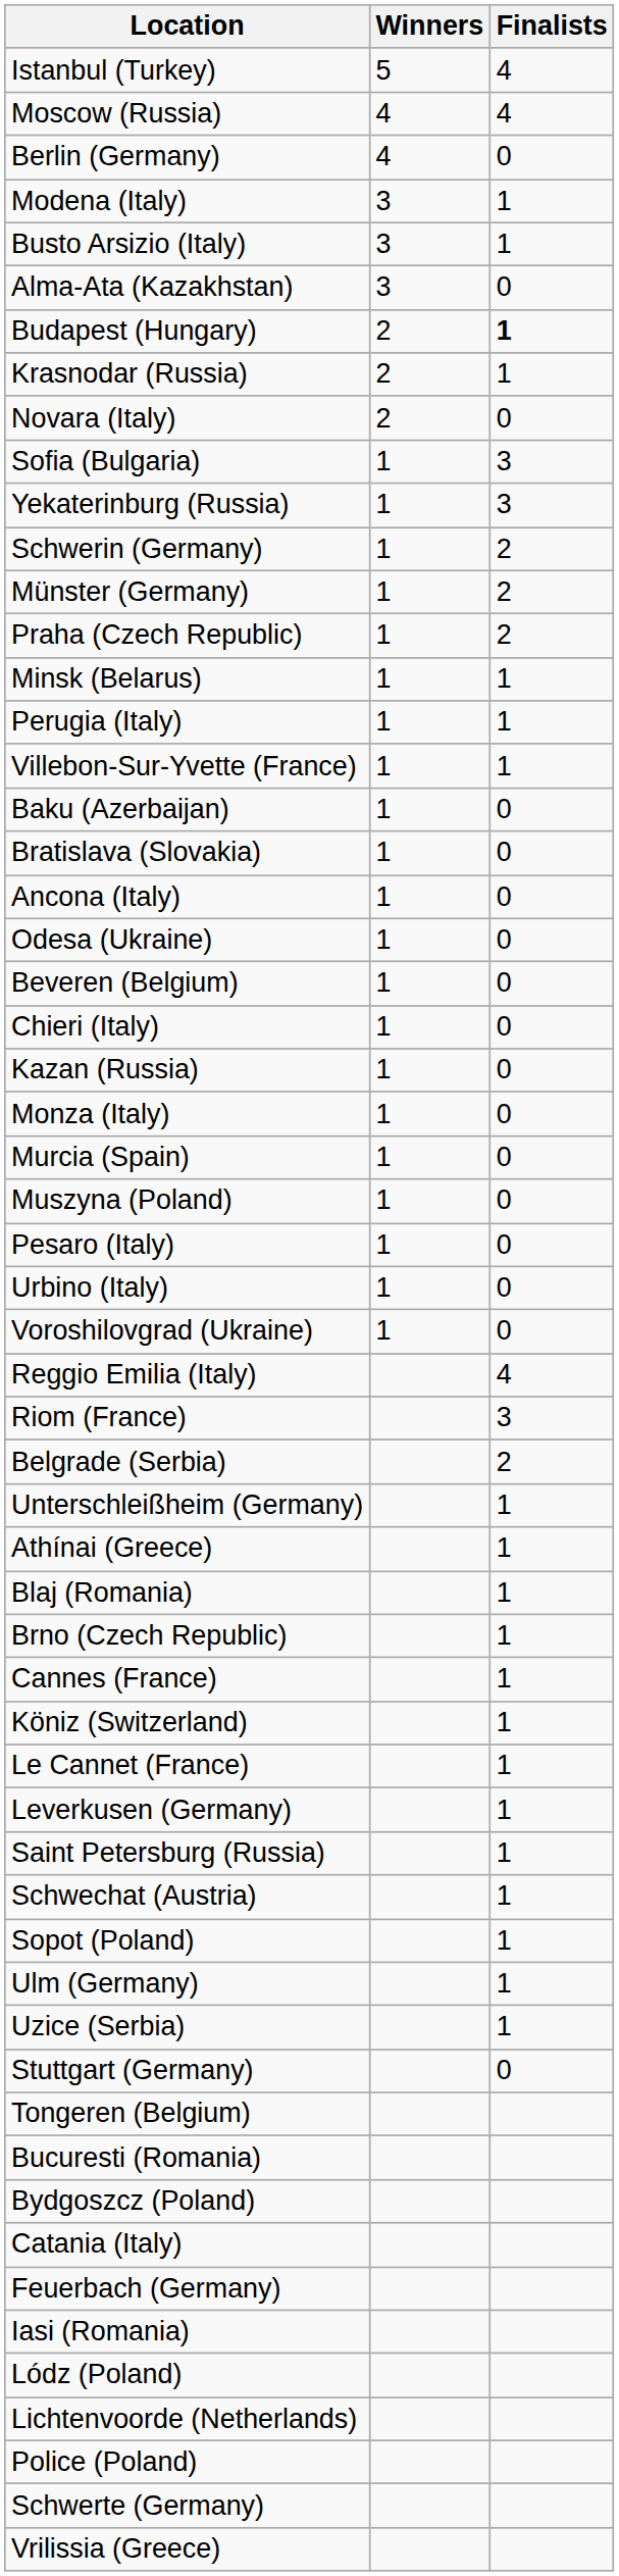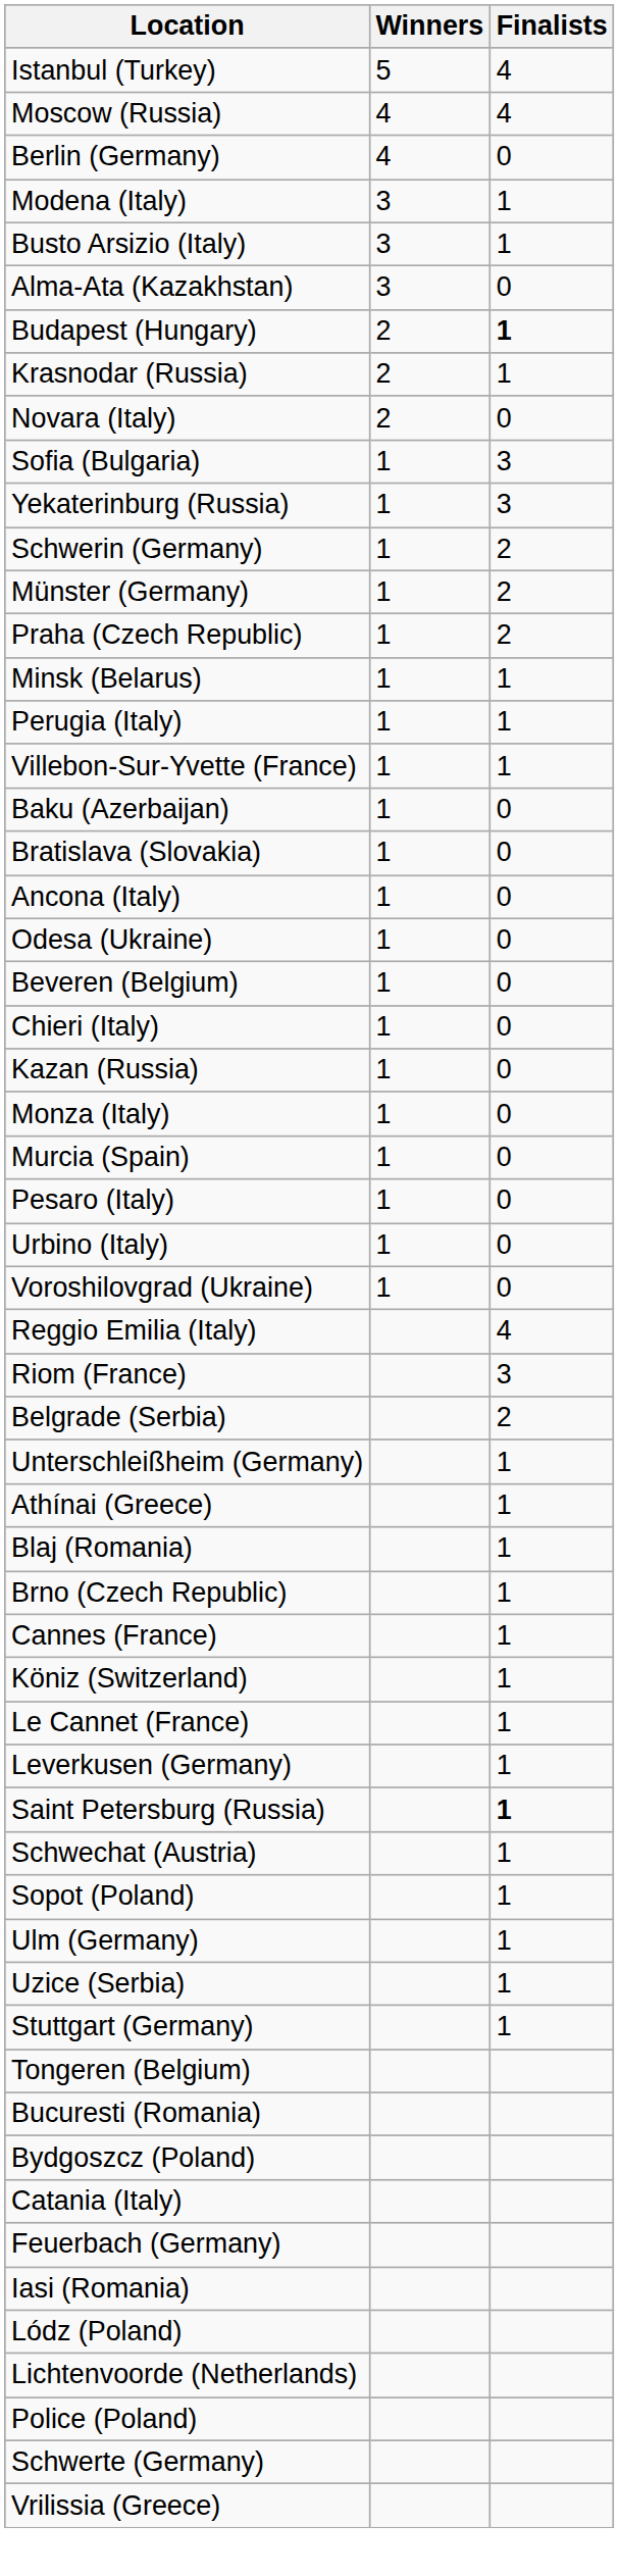- row: Muszyna (Poland) | 1 | 0
Saint Petersburg (Russia) | Finalists: normal -> bold
Stuttgart (Germany) | Finalists: 0 -> 1
